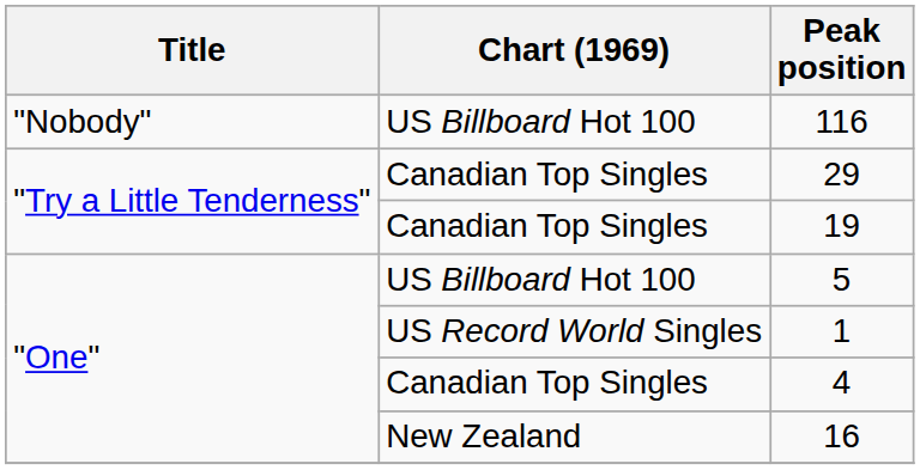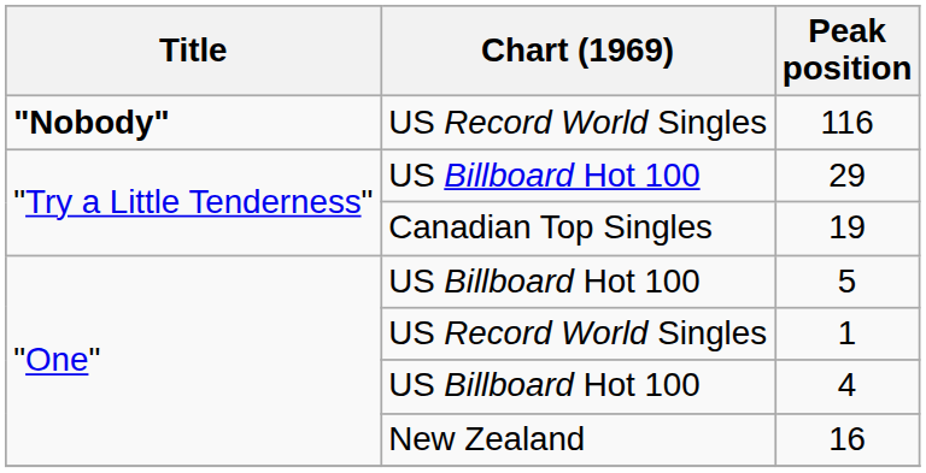116 | Title: normal -> bold
116 | Chart (1969): US Billboard Hot 100 -> US Record World Singles
29 | Chart (1969): Canadian Top Singles -> US Billboard Hot 100
4 | Chart (1969): Canadian Top Singles -> US Billboard Hot 100
